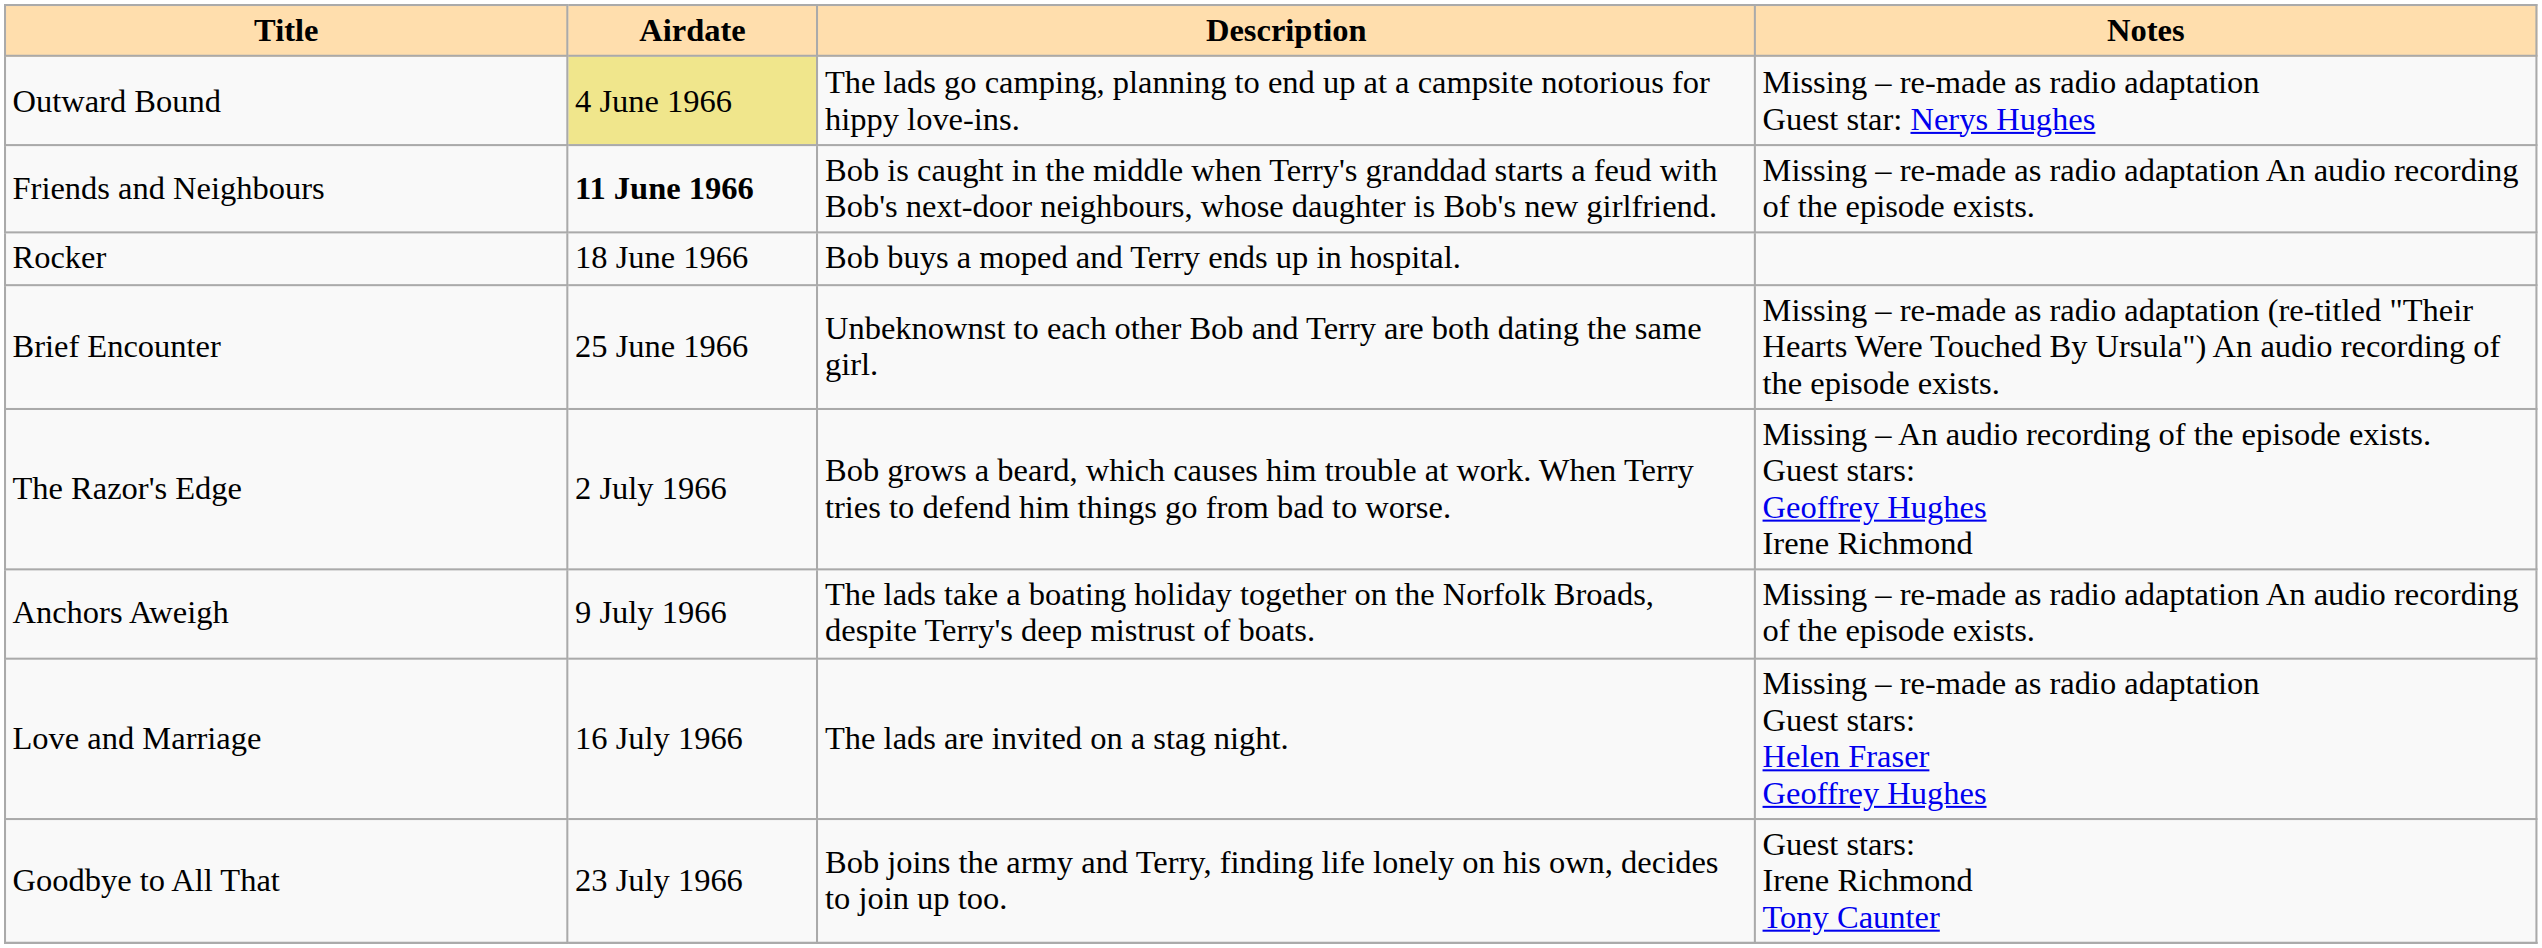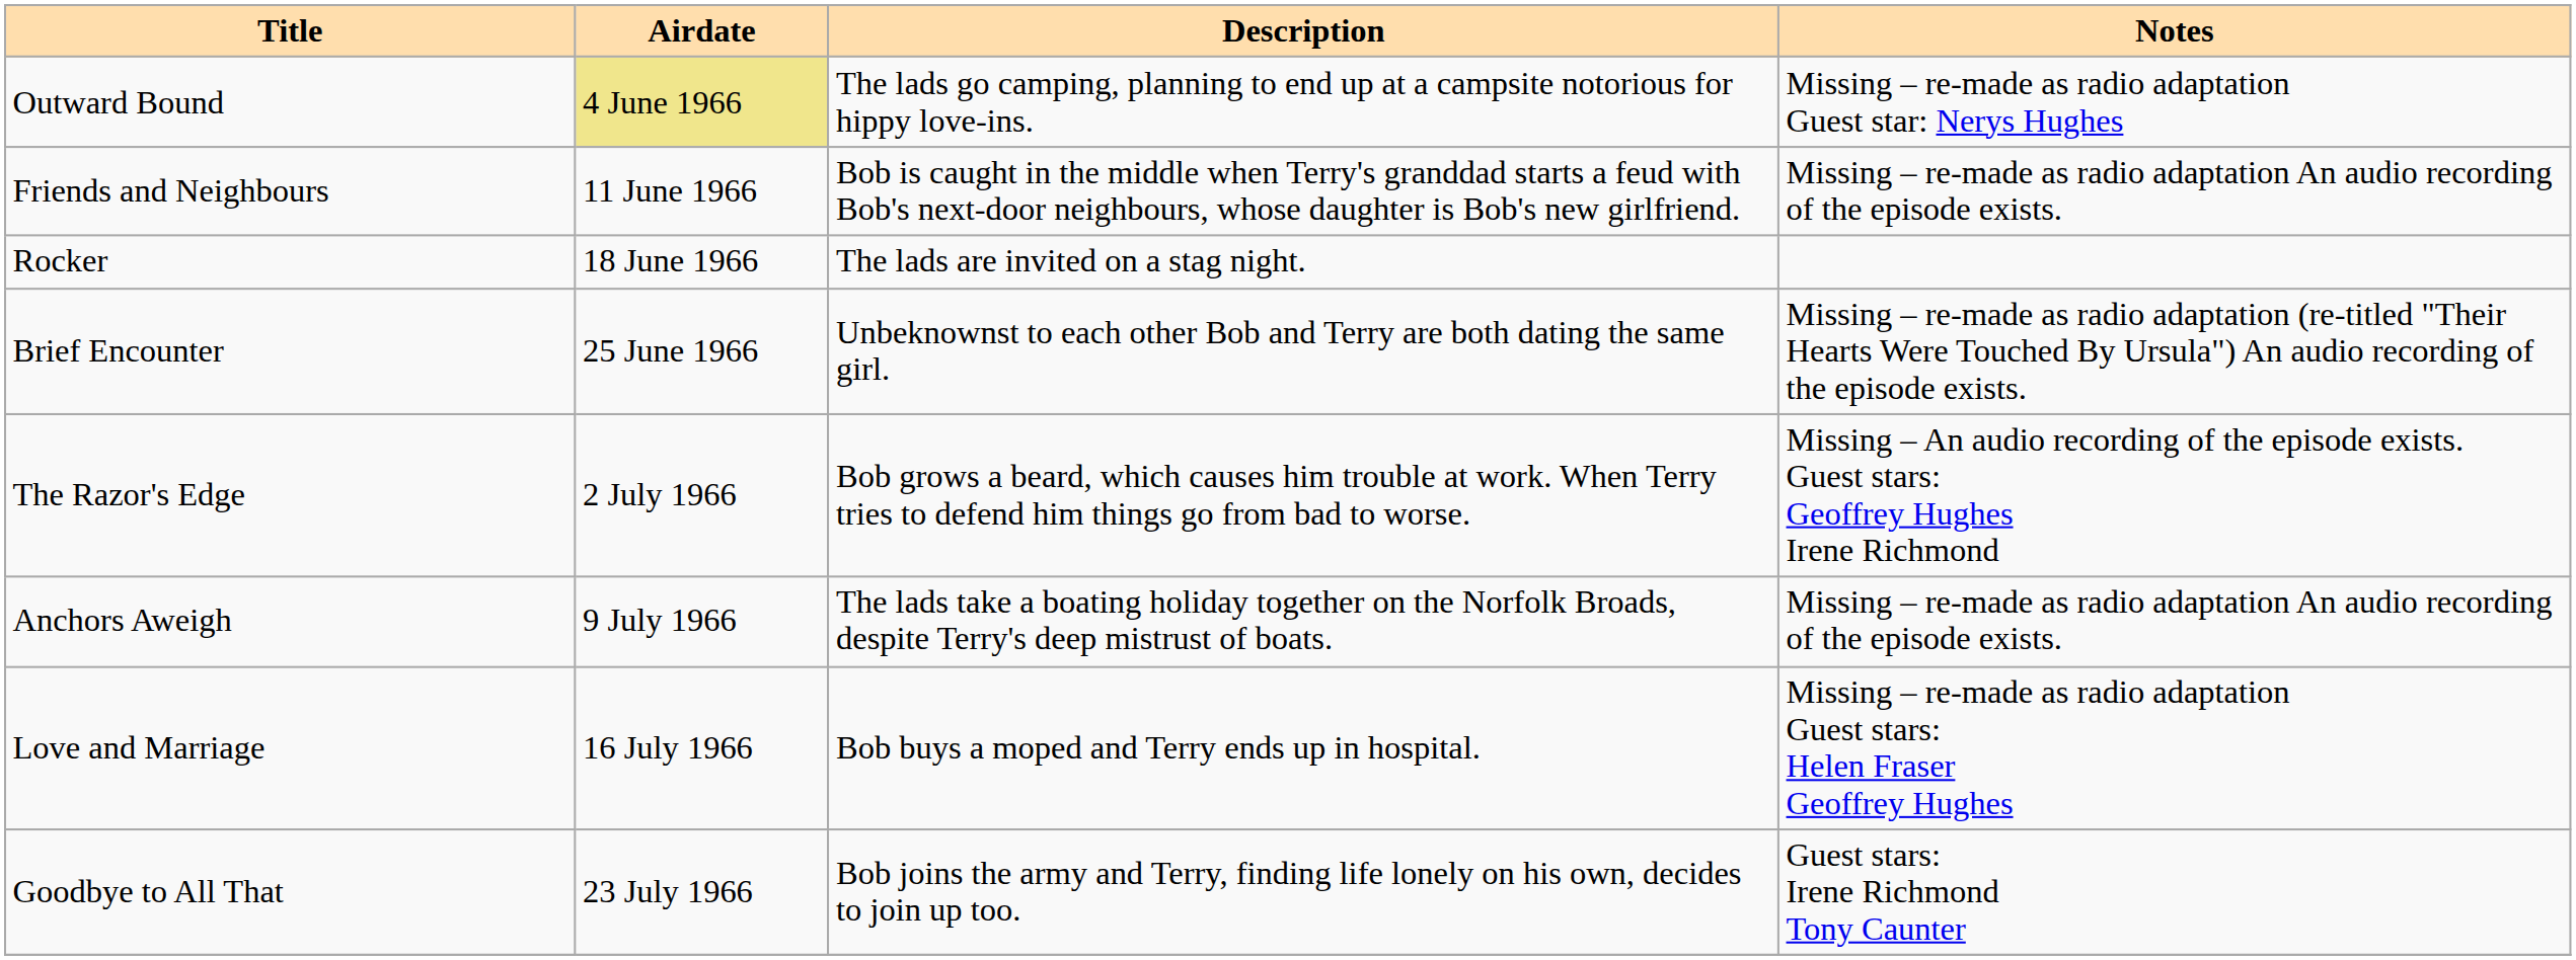Friends and Neighbours | Airdate: bold -> normal
Rocker | Description: Bob buys a moped and Terry ends up in hospital. -> The lads are invited on a stag night.
Love and Marriage | Description: The lads are invited on a stag night. -> Bob buys a moped and Terry ends up in hospital.
